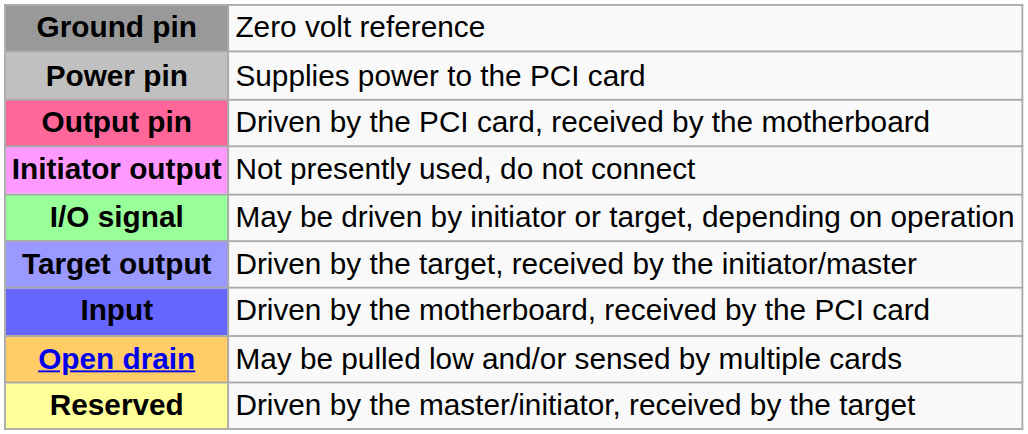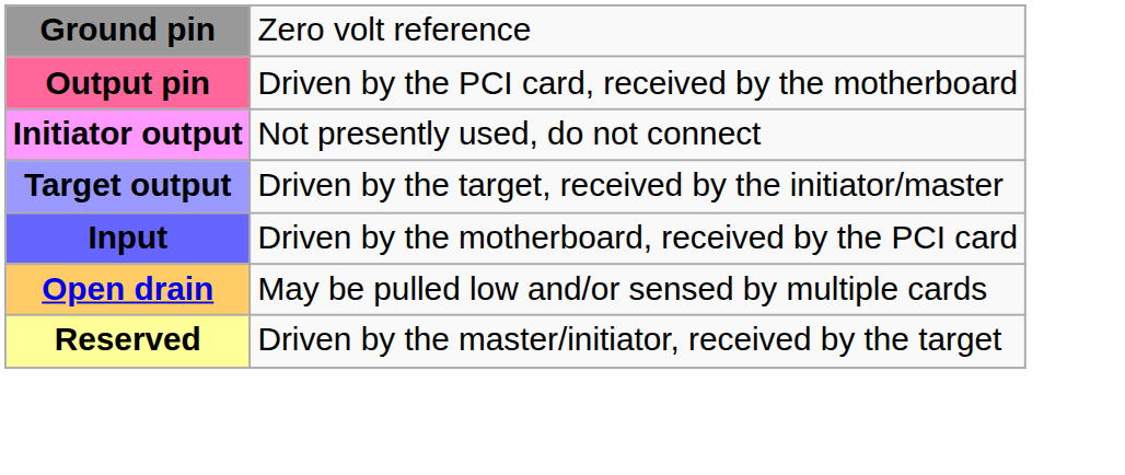- row: Power pin | Supplies power to the PCI card
- row: I/O signal | May be driven by initiator or target, depending on operation
